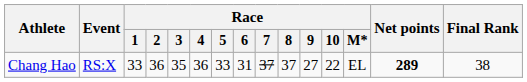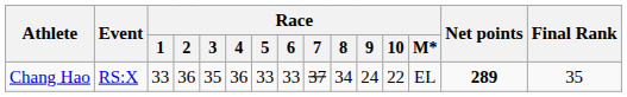Chang Hao | Race / 6: 31 -> 33
Chang Hao | Race / 8: 37 -> 34
Chang Hao | Race / 9: 27 -> 24
Chang Hao | Final Rank: 38 -> 35
